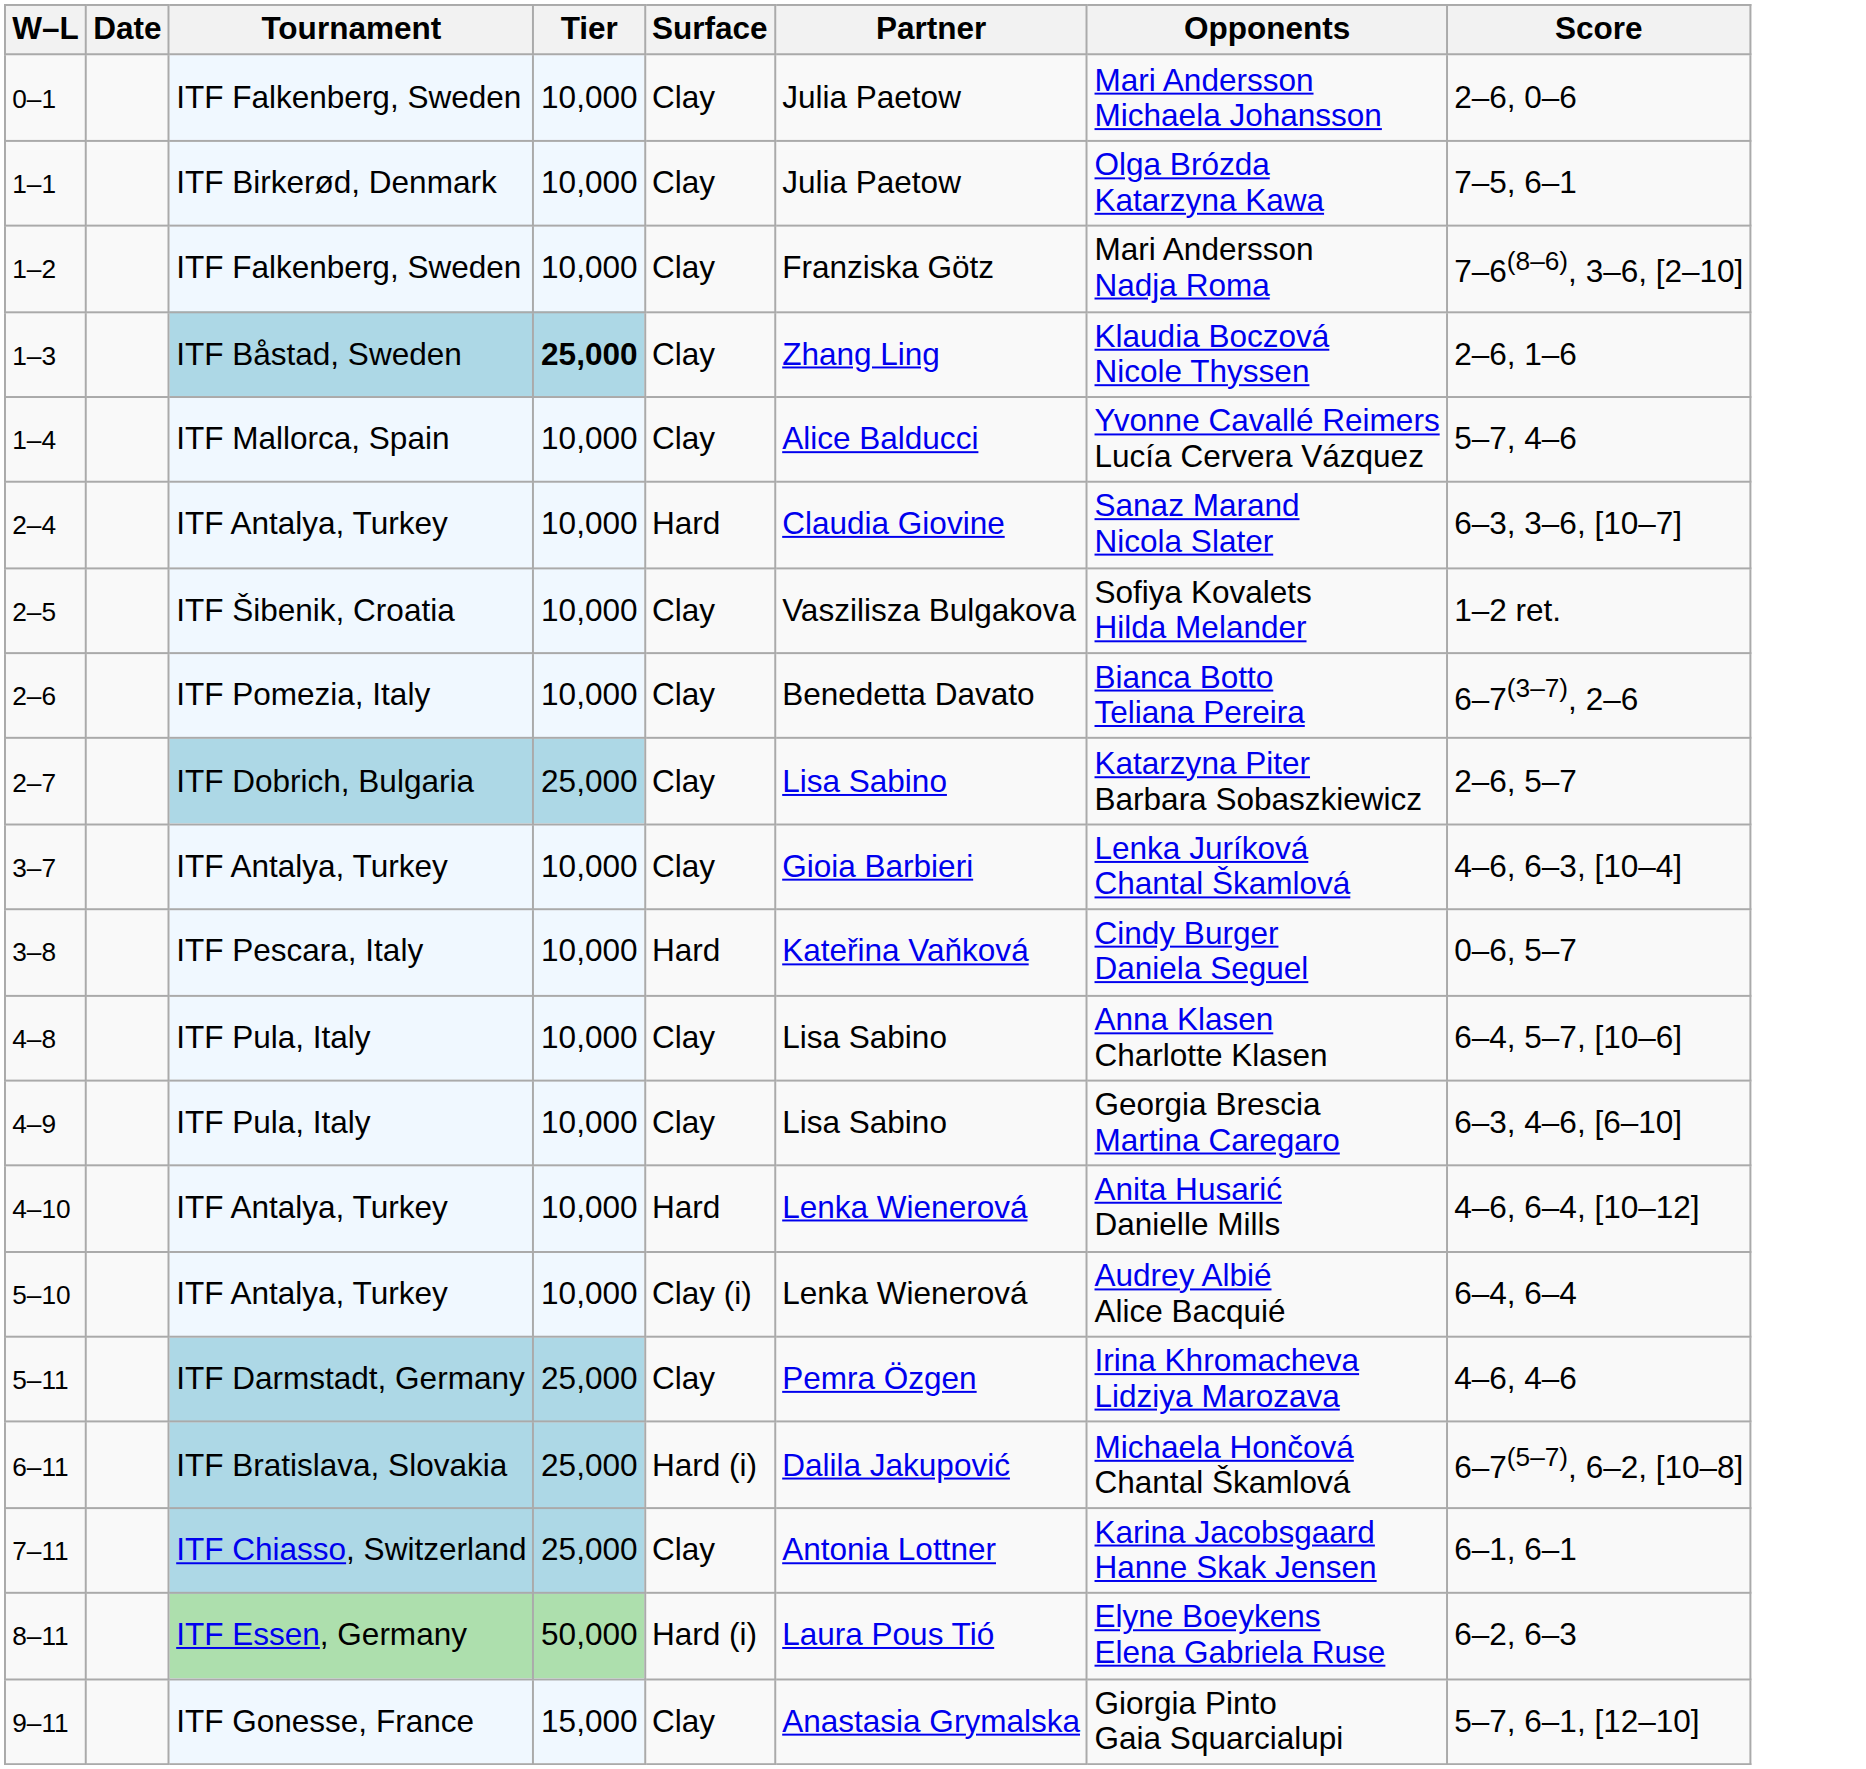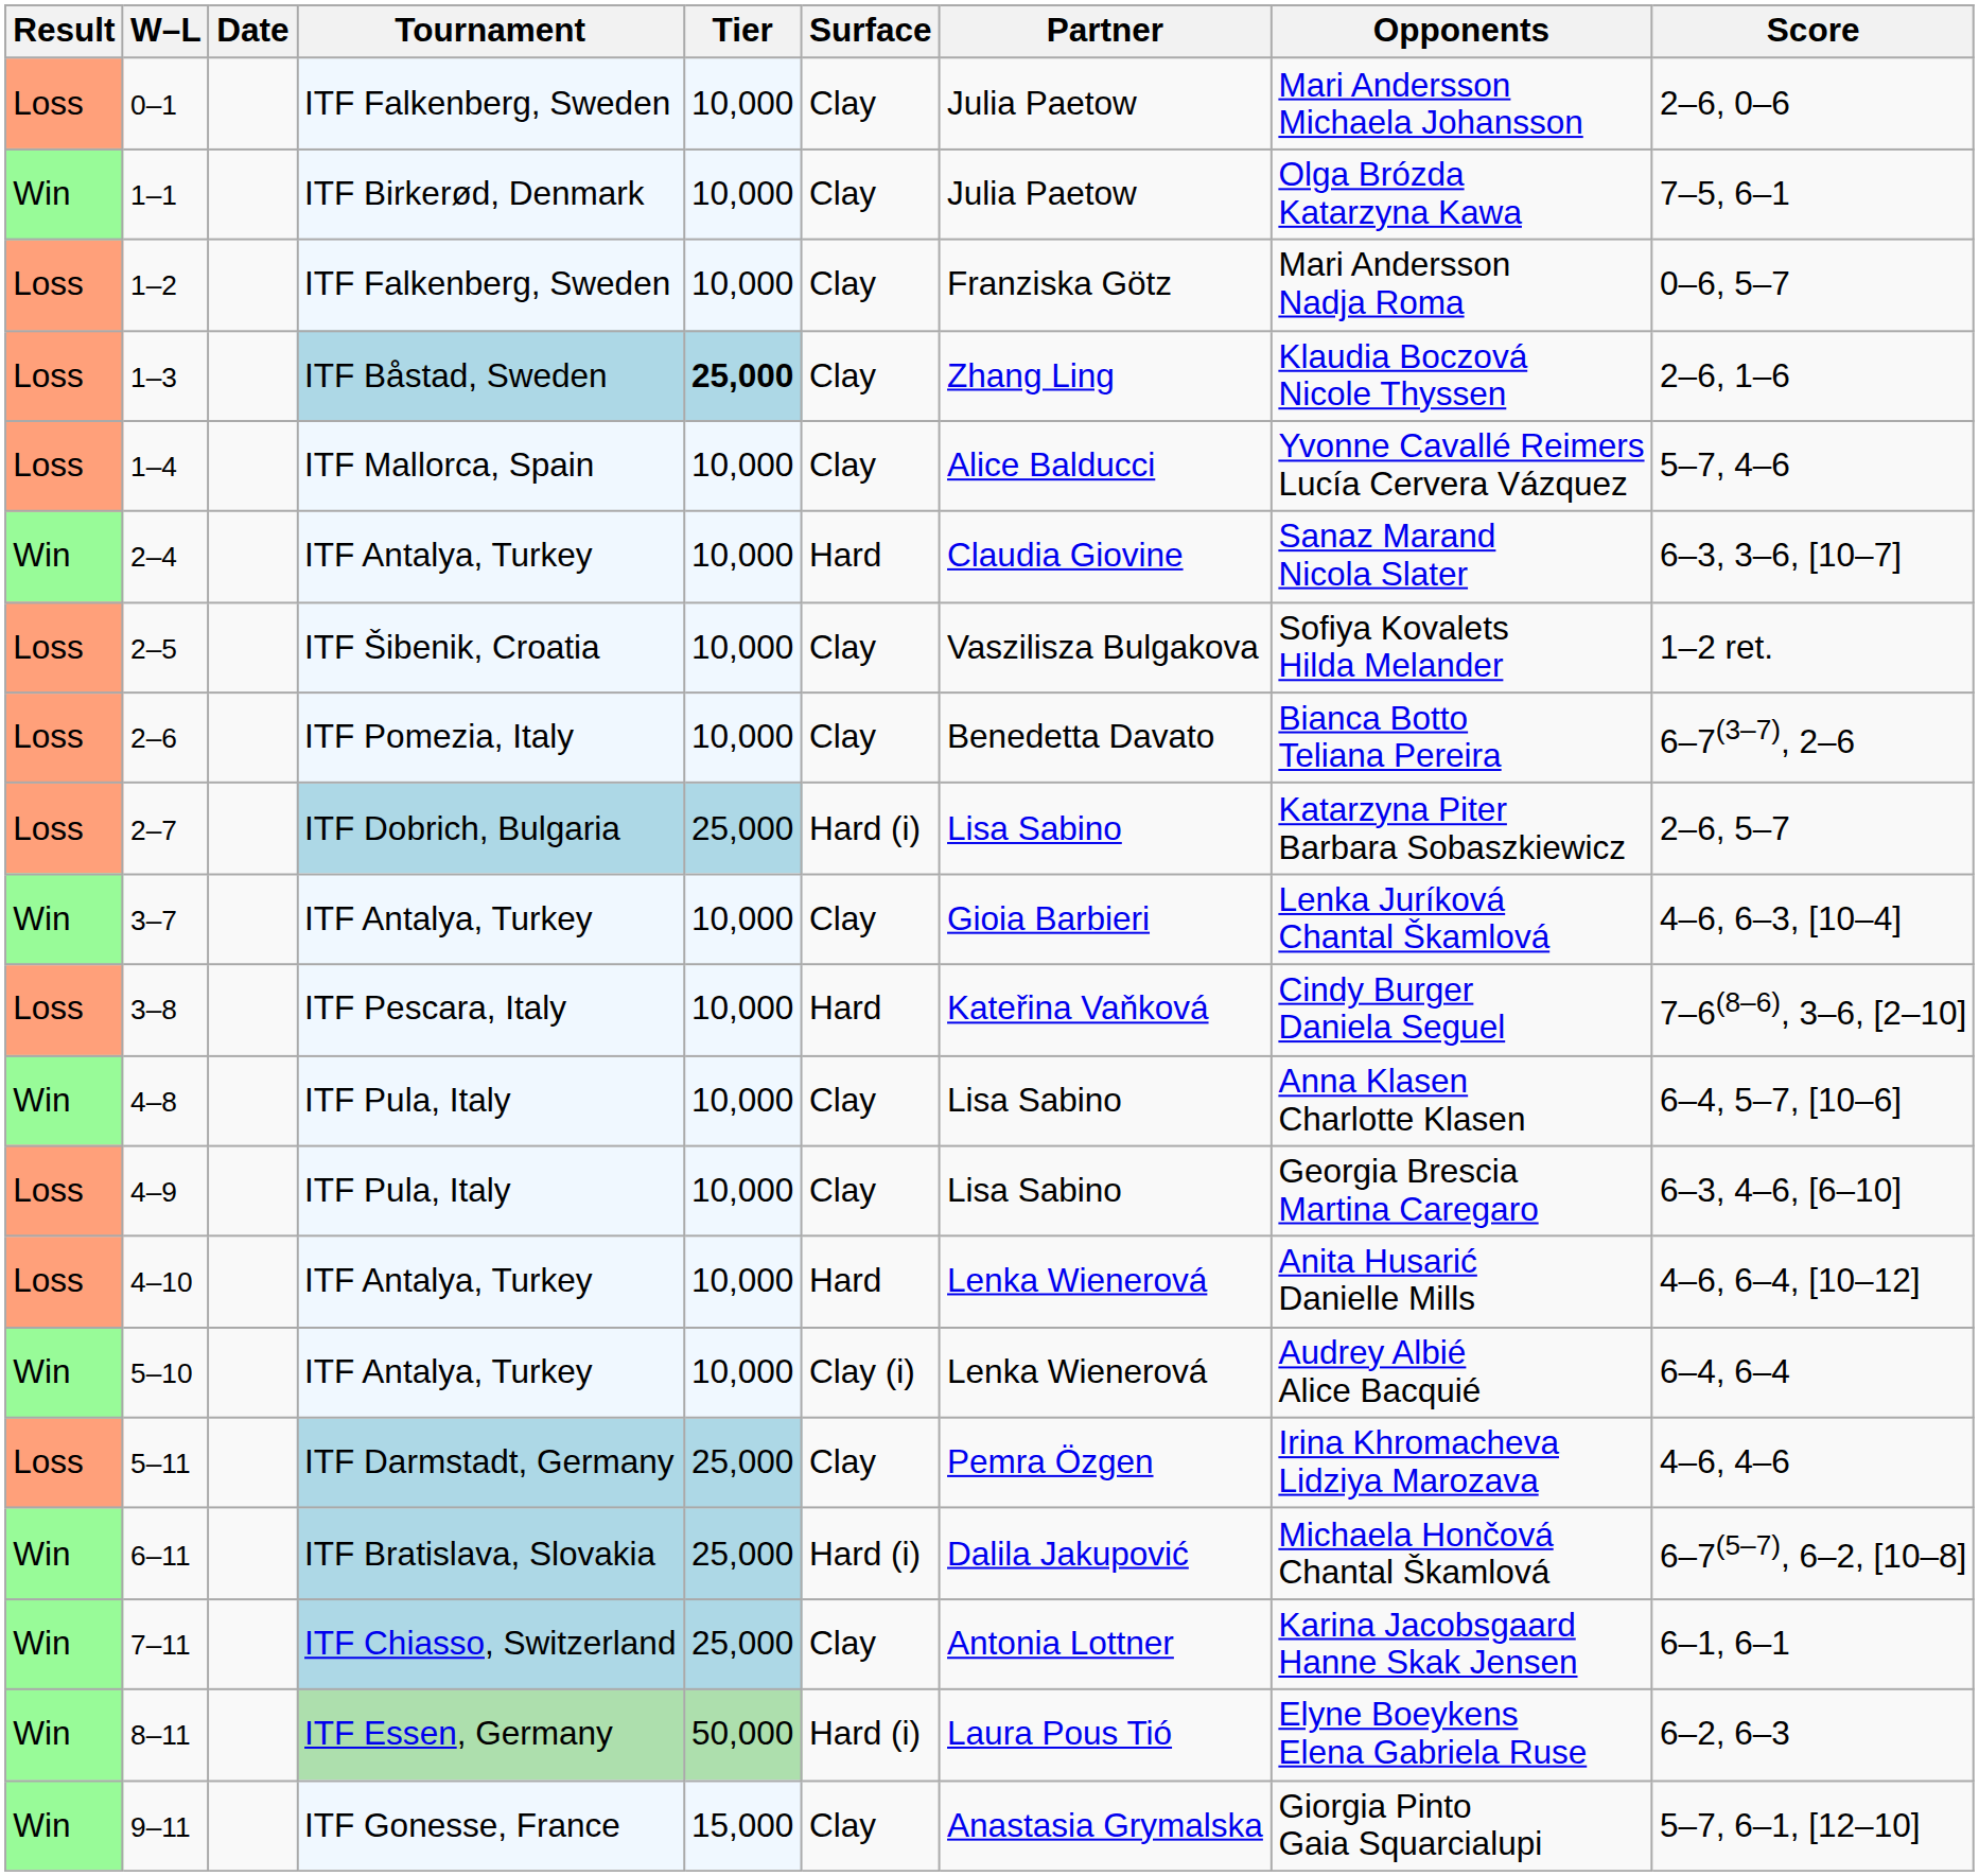+ column: Result | Loss | Win | Loss | Loss | Loss | Win | Loss | Loss | Loss | Win | Loss | Win | Loss | Loss | Win | Loss | Win | Win | Win | Win
1–2 | Score: 7–6(8–6), 3–6, [2–10] -> 0–6, 5–7
2–7 | Surface: Clay -> Hard (i)
3–8 | Score: 0–6, 5–7 -> 7–6(8–6), 3–6, [2–10]
